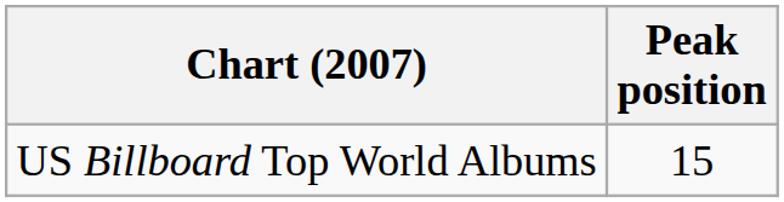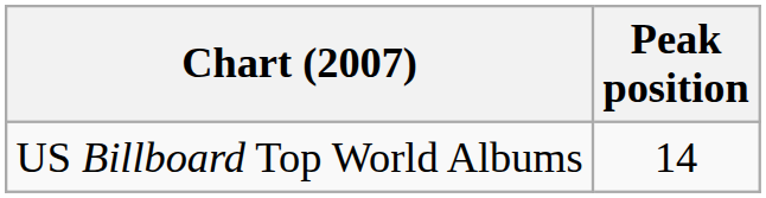US Billboard Top World Albums | Peak position: 15 -> 14
